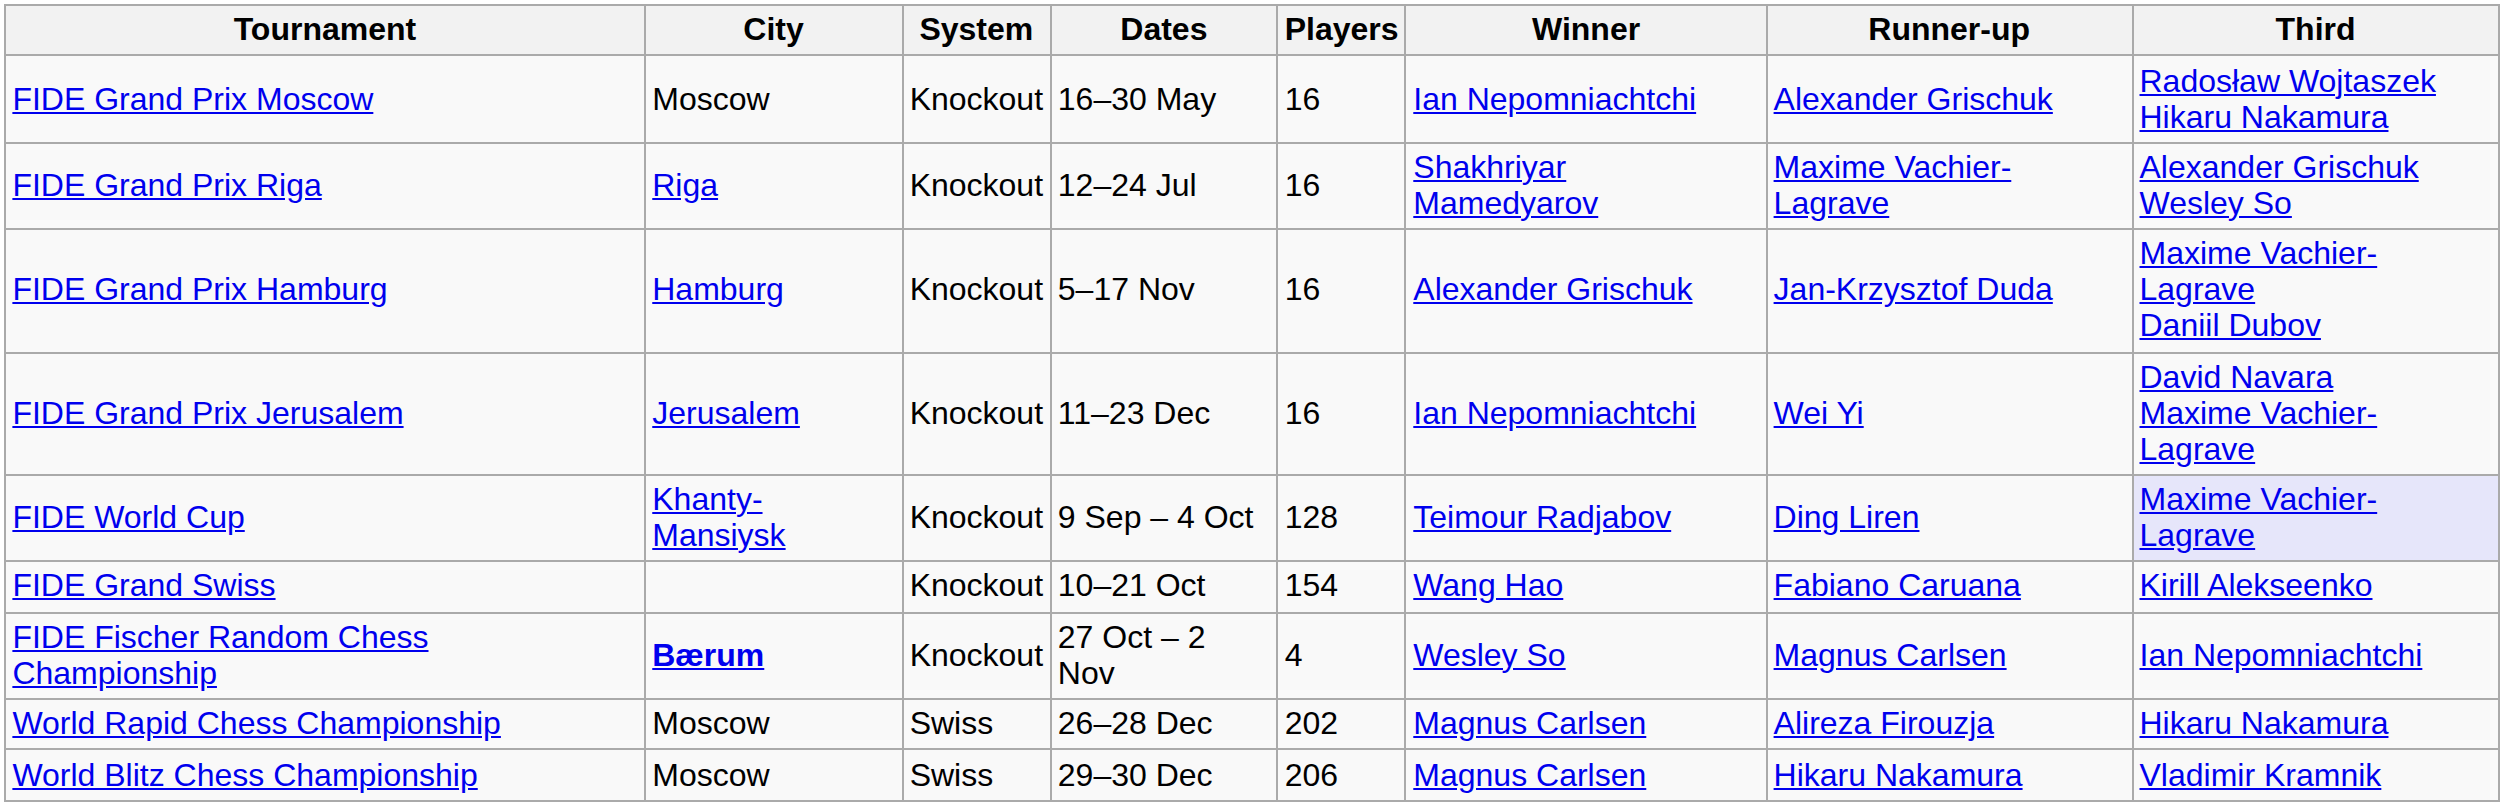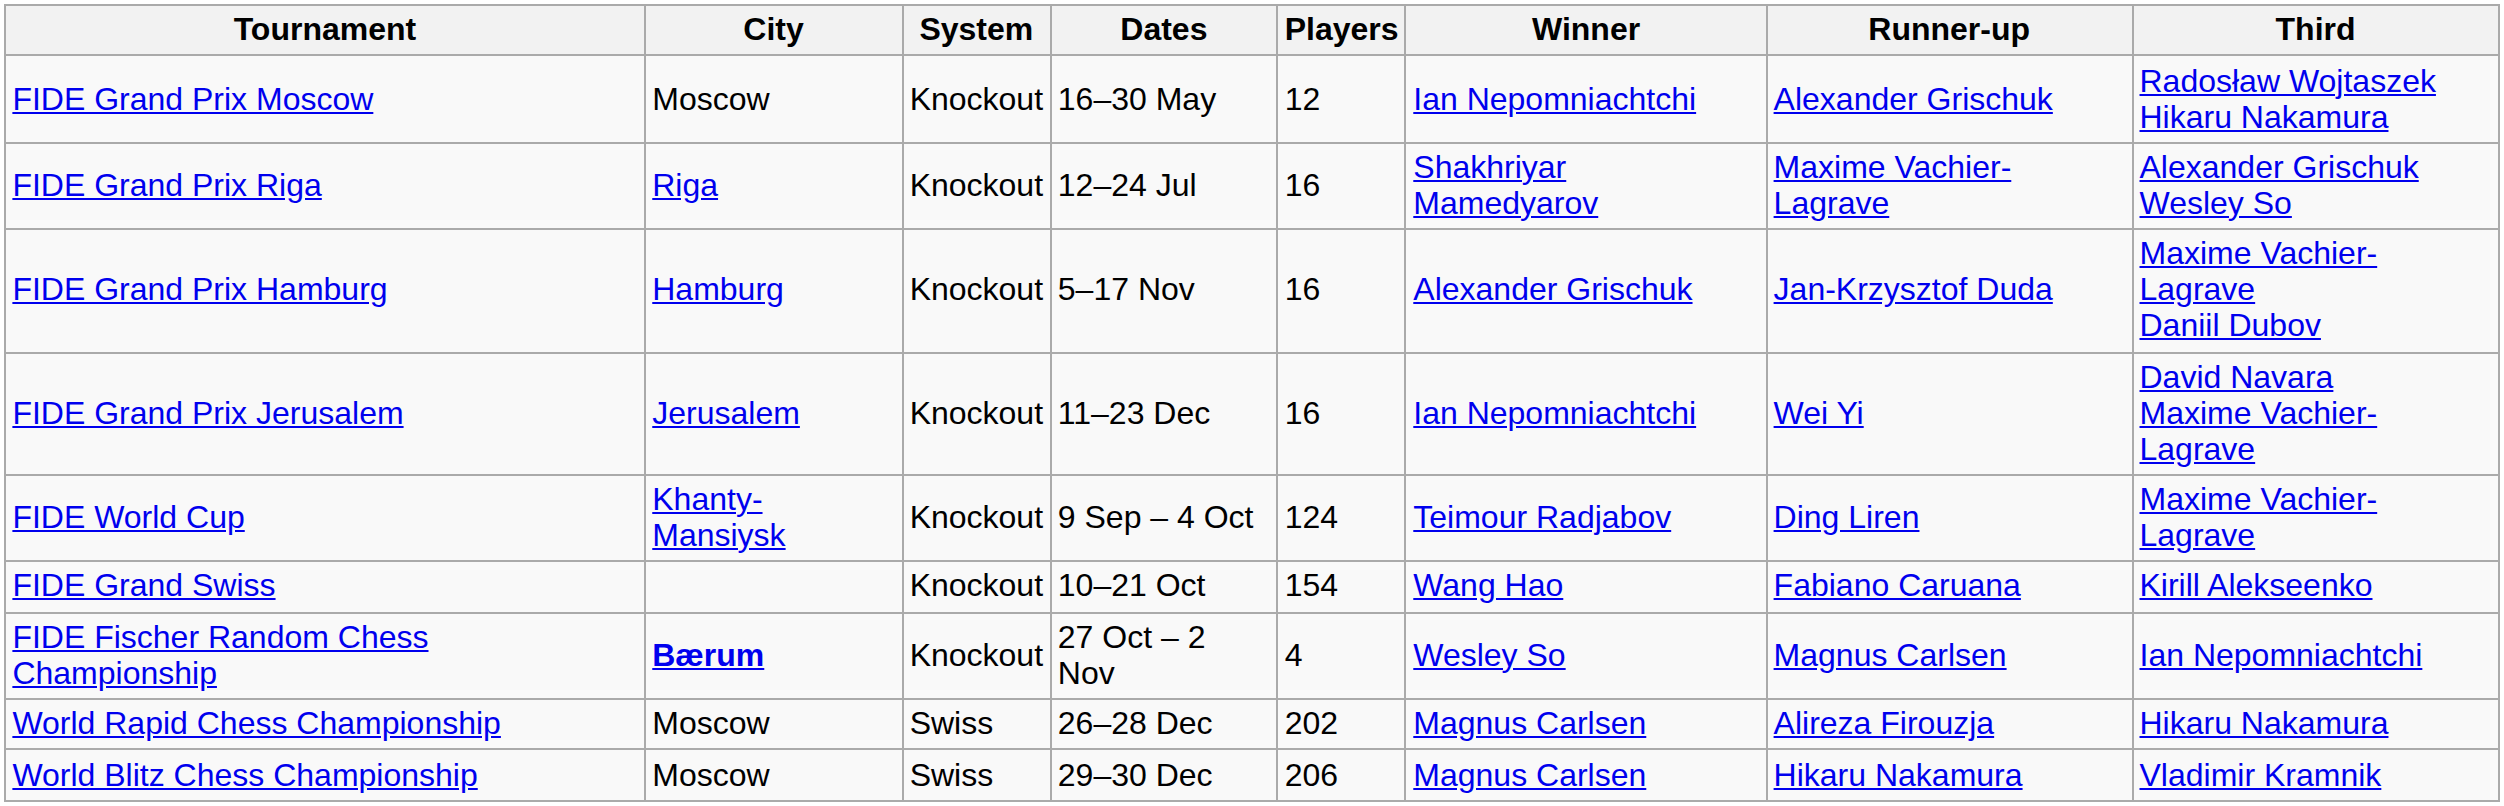FIDE Grand Prix Moscow | Players: 16 -> 12
FIDE World Cup | Players: 128 -> 124
FIDE World Cup | Third: lavender background -> no background
